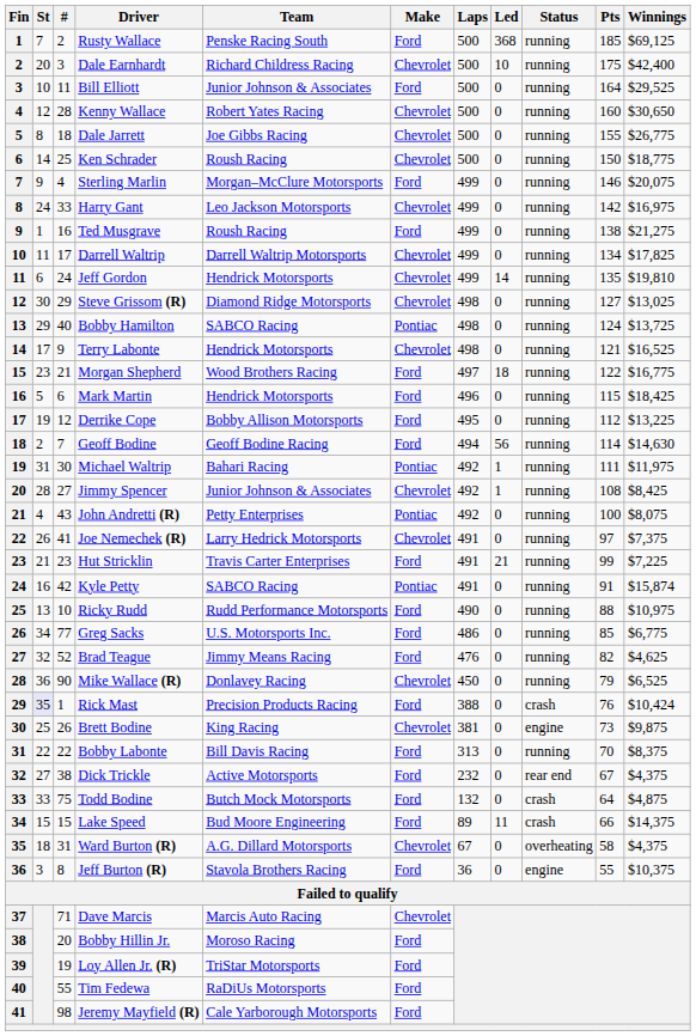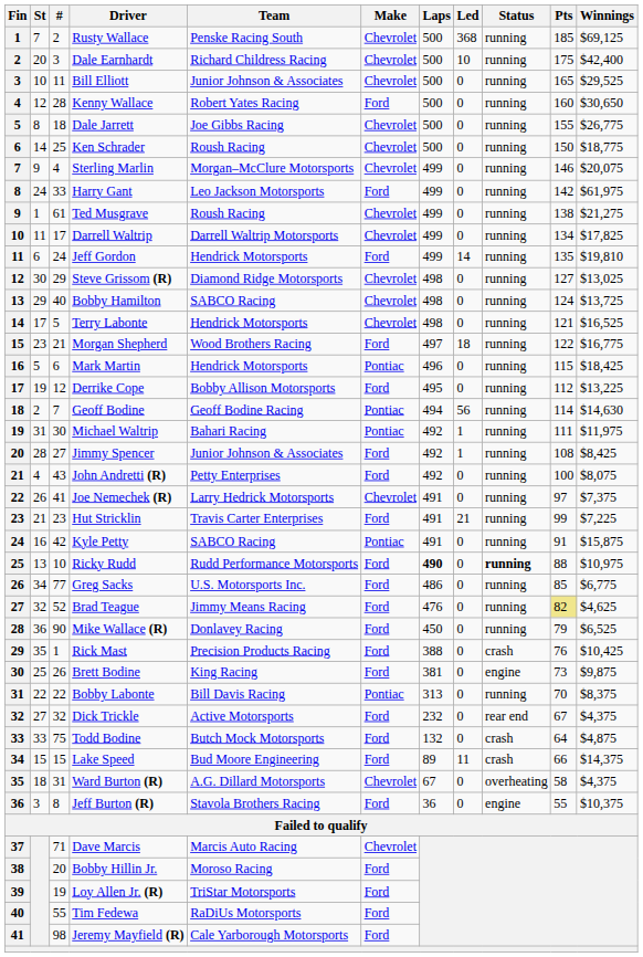Rusty Wallace | Make: Ford -> Chevrolet
Bill Elliott | Make: Ford -> Chevrolet
Bill Elliott | Pts: 164 -> 165
Kenny Wallace | Make: Chevrolet -> Ford
Sterling Marlin | Make: Ford -> Chevrolet
Harry Gant | Make: Chevrolet -> Ford
Harry Gant | Winnings: $16,975 -> $61,975
Ted Musgrave | #: 16 -> 61
Ted Musgrave | Make: Ford -> Chevrolet
Jeff Gordon | Make: Chevrolet -> Ford
Bobby Hamilton | Make: Pontiac -> Chevrolet
Terry Labonte | #: 9 -> 5
Mark Martin | Make: Ford -> Pontiac
Geoff Bodine | Make: Ford -> Pontiac
Jimmy Spencer | Make: Chevrolet -> Ford
John Andretti (R) | Make: Pontiac -> Ford
Kyle Petty | Winnings: $15,874 -> $15,875
Ricky Rudd | Laps: normal -> bold
Ricky Rudd | Status: normal -> bold
Brad Teague | Pts: no background -> khaki background
Mike Wallace (R) | Make: Chevrolet -> Ford
Rick Mast | St: lavender background -> no background
Rick Mast | Winnings: $10,424 -> $10,425
Brett Bodine | Make: Chevrolet -> Ford
Bobby Labonte | Make: Ford -> Pontiac
Dick Trickle | #: 38 -> 32
